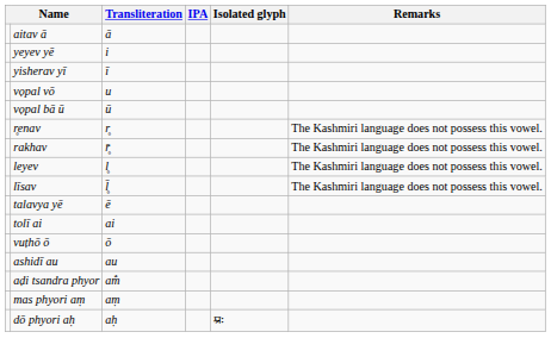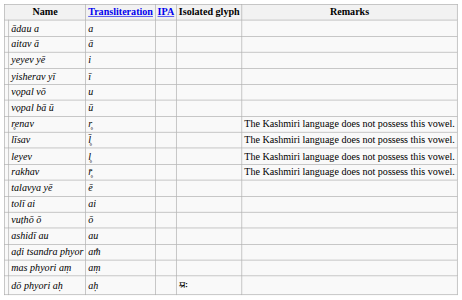+ row: ādau a | a
rows swapped: rakhav <-> līsav
